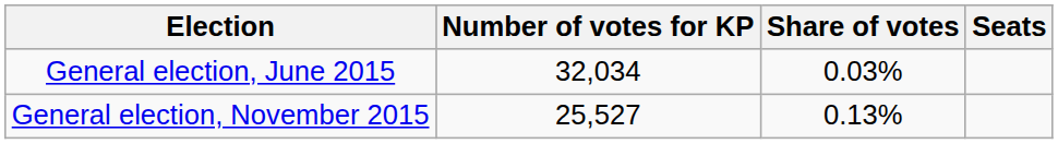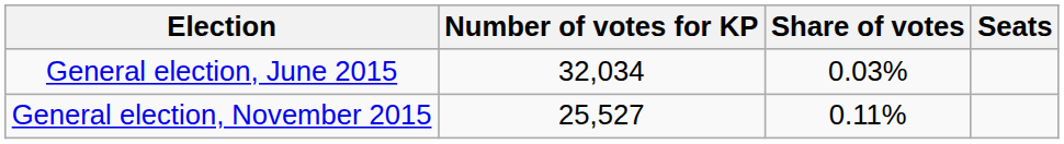General election, November 2015 | Share of votes: 0.13% -> 0.11%
